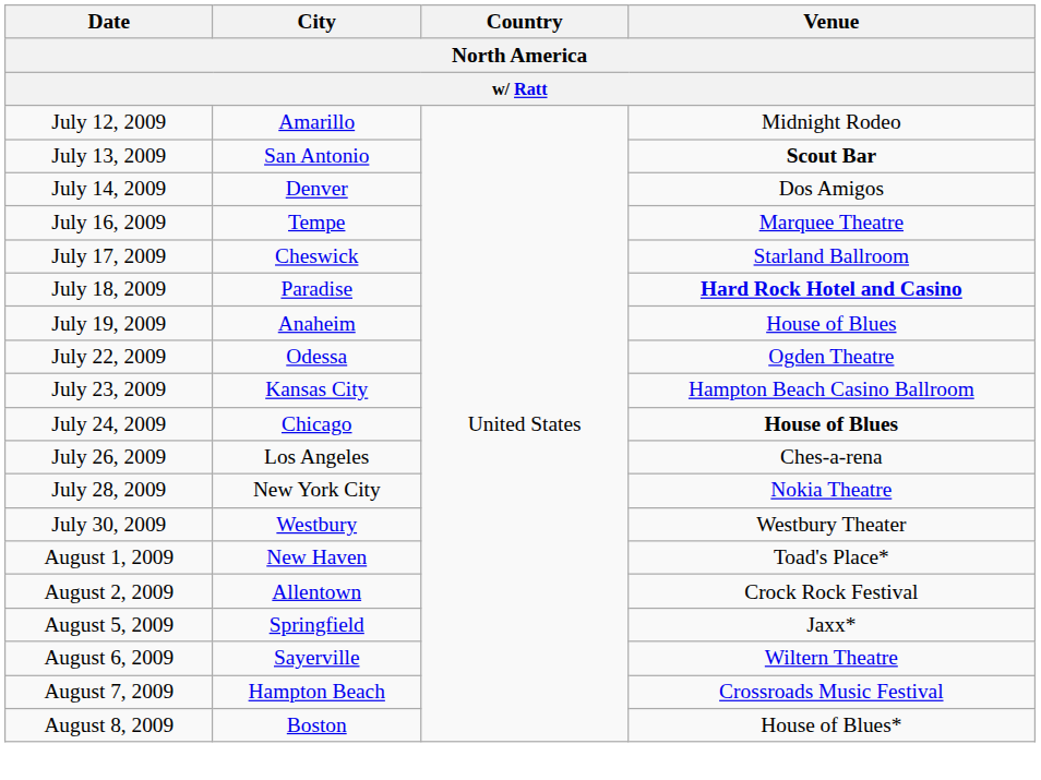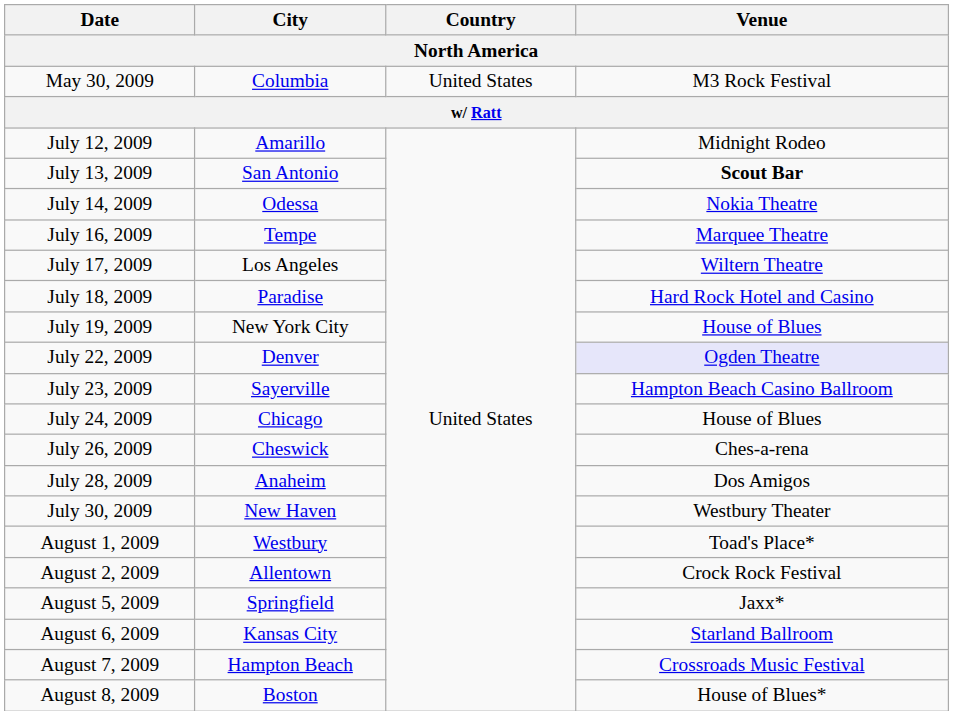+ row: May 30, 2009 | Columbia | United States | M3 Rock Festival
July 14, 2009 | City: Denver -> Odessa
July 14, 2009 | Venue: Dos Amigos -> Nokia Theatre
July 17, 2009 | City: Cheswick -> Los Angeles
July 17, 2009 | Venue: Starland Ballroom -> Wiltern Theatre
July 18, 2009 | Venue: bold -> normal
July 19, 2009 | City: Anaheim -> New York City
July 22, 2009 | City: Odessa -> Denver
July 22, 2009 | Venue: no background -> lavender background
July 23, 2009 | City: Kansas City -> Sayerville
July 24, 2009 | Venue: bold -> normal
July 26, 2009 | City: Los Angeles -> Cheswick
July 28, 2009 | City: New York City -> Anaheim
July 28, 2009 | Venue: Nokia Theatre -> Dos Amigos
July 30, 2009 | City: Westbury -> New Haven
August 1, 2009 | City: New Haven -> Westbury
August 6, 2009 | City: Sayerville -> Kansas City
August 6, 2009 | Venue: Wiltern Theatre -> Starland Ballroom
